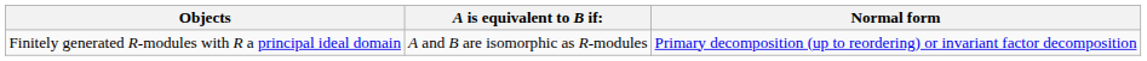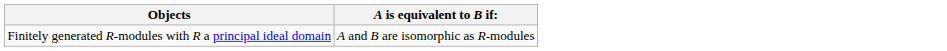- column: Normal form | Primary decomposition (up to reordering) or invariant factor decomposition
